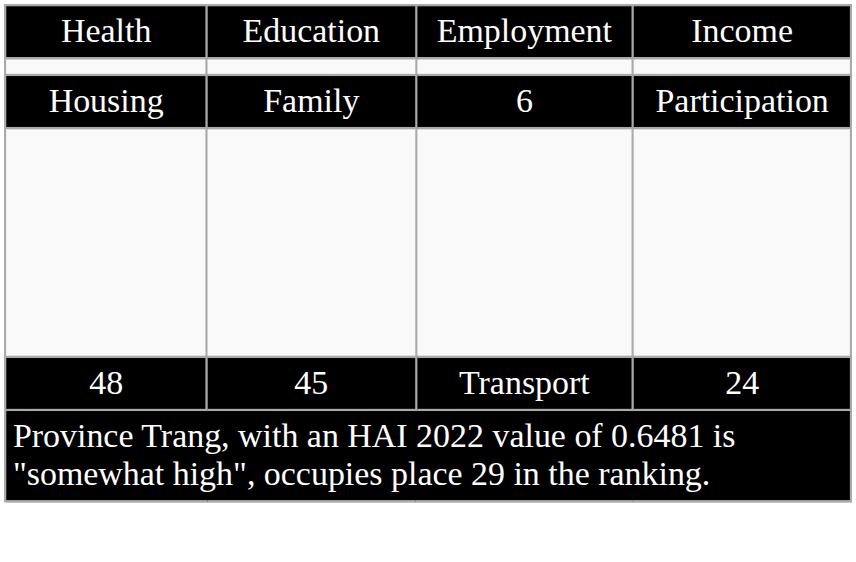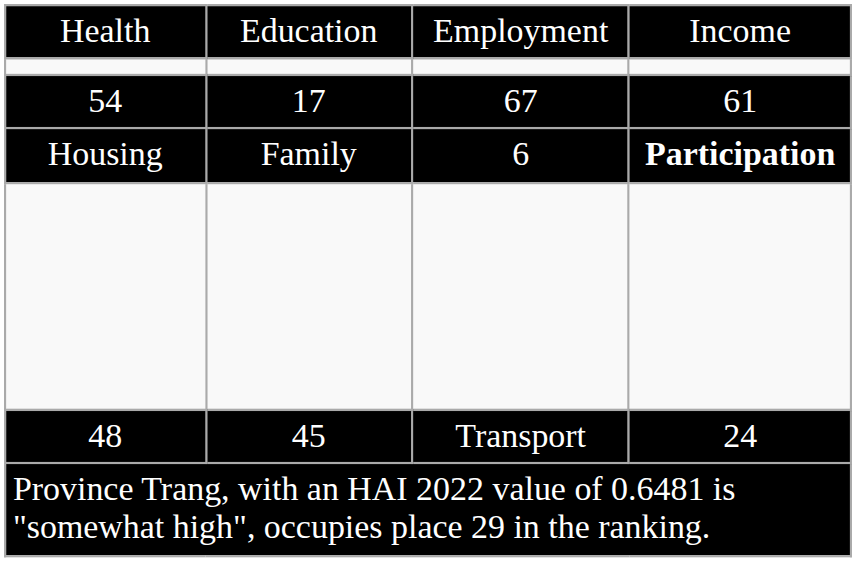+ row: 54 | 17 | 67 | 61
Housing | column 4: normal -> bold
